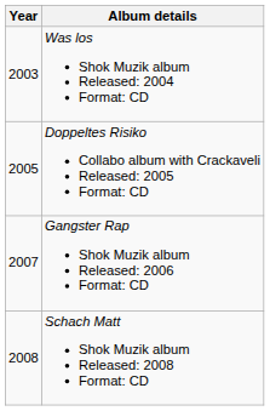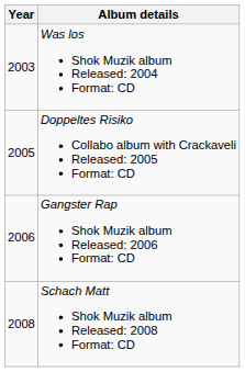Gangster Rap Shok Muzik album Released: 2006 Format: CD | Year: 2007 -> 2006
